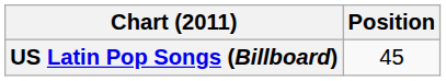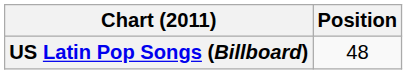US Latin Pop Songs (Billboard) | Position: 45 -> 48
